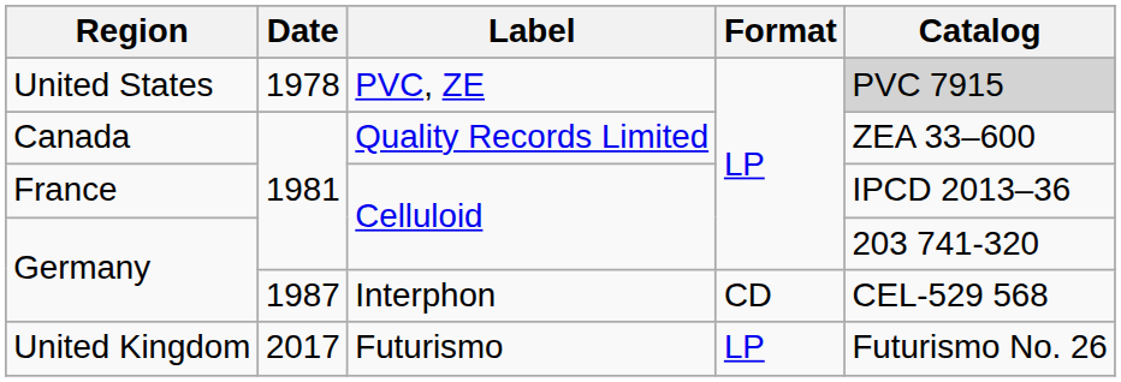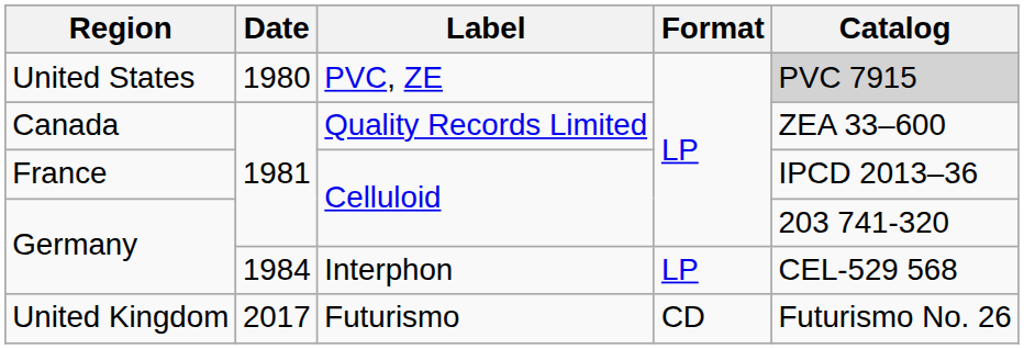United States | Date: 1978 -> 1980
Germany / Interphon | Date: 1987 -> 1984
Germany / Interphon | Format: CD -> LP
United Kingdom | Format: LP -> CD
